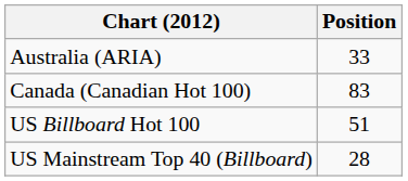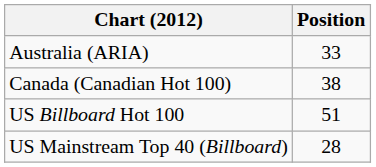Canada (Canadian Hot 100) | Position: 83 -> 38
